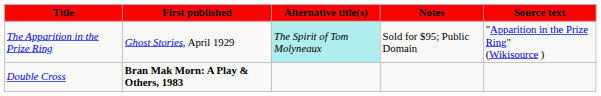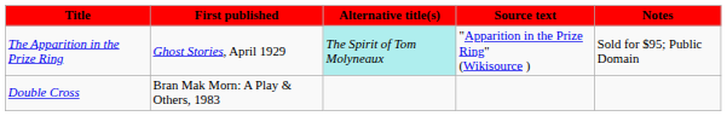columns swapped: Source text <-> Notes
Double Cross | First published: bold -> normal
